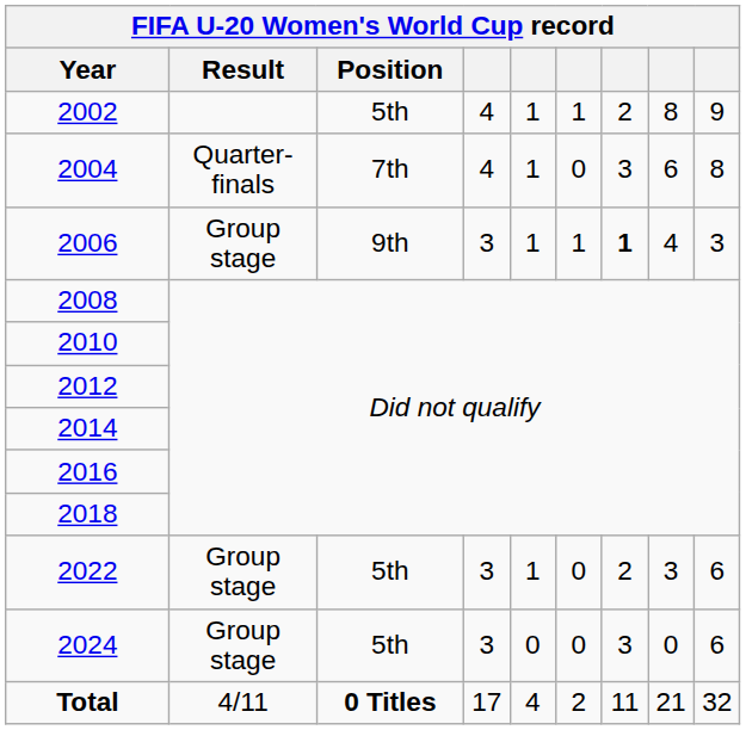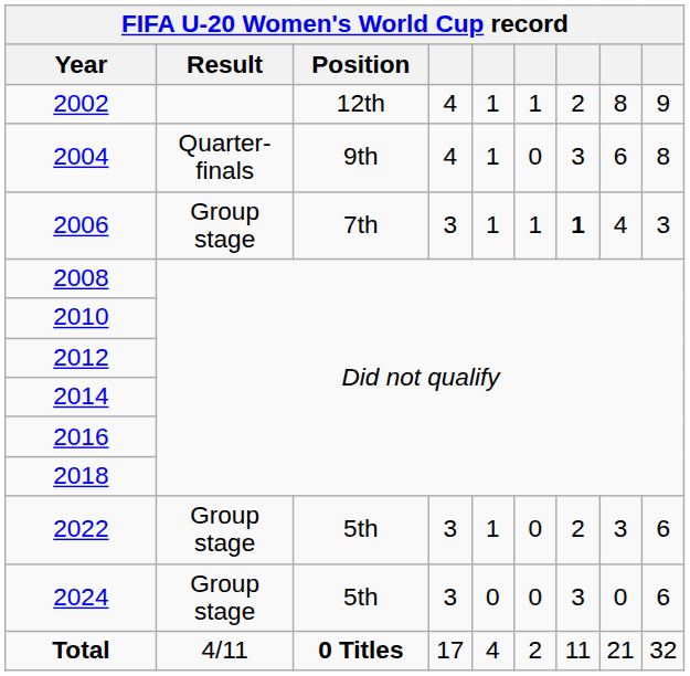2002 | Position: 5th -> 12th
2004 | Position: 7th -> 9th
2006 | Position: 9th -> 7th
